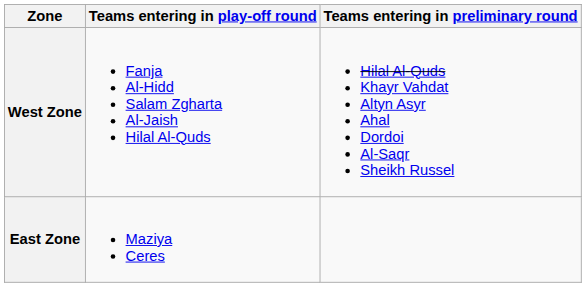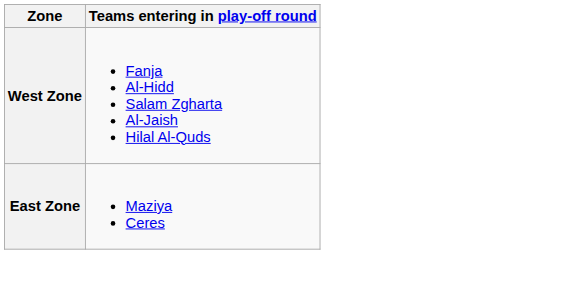- column: Teams entering in preliminary round | Hilal Al-Quds Khayr Vahdat Altyn Asyr Ahal Dordoi Al-Saqr Sheikh Russel
